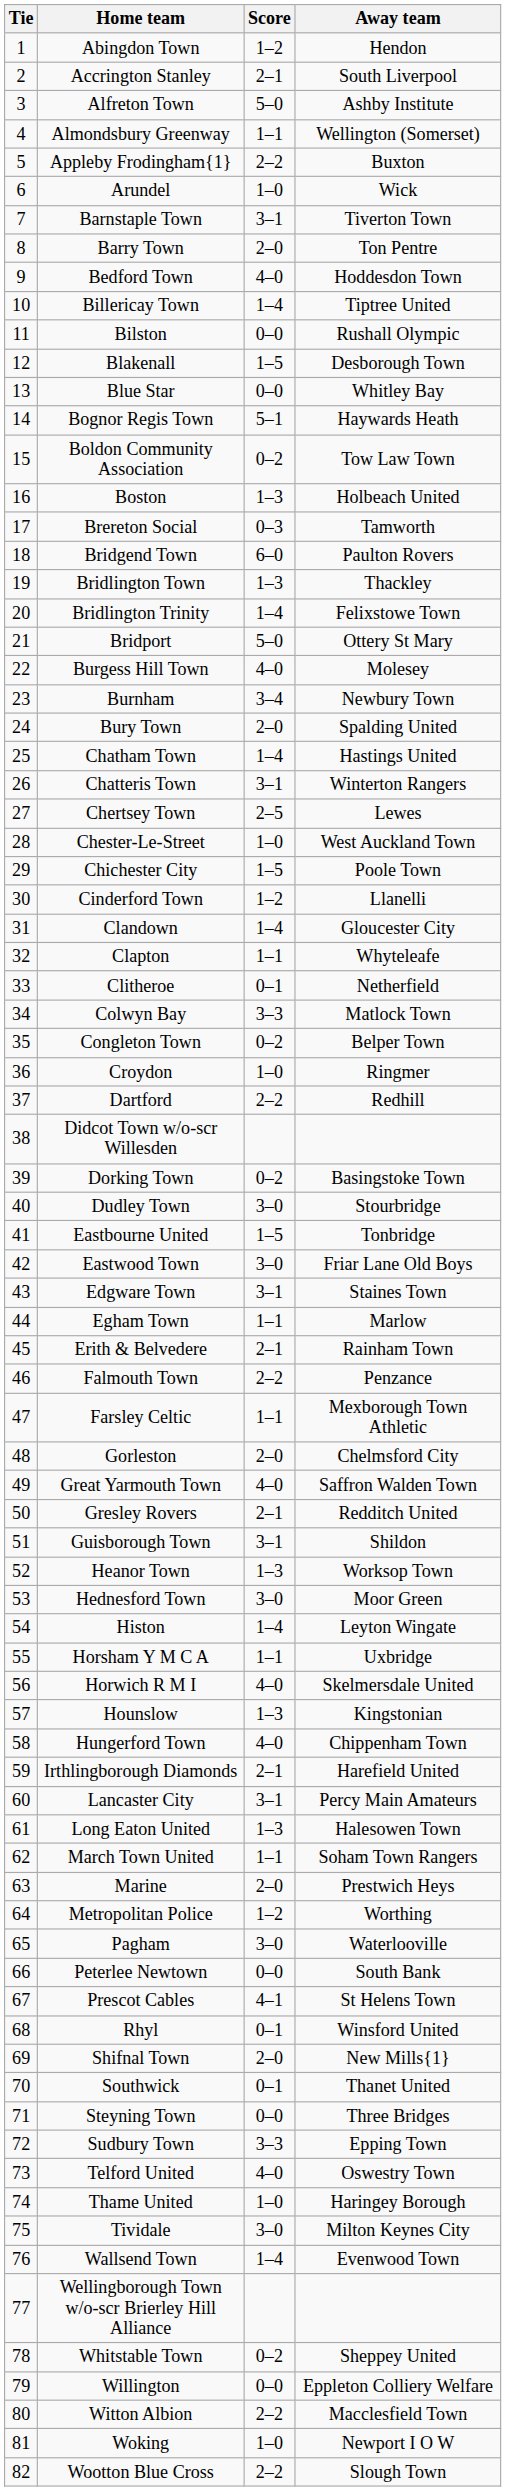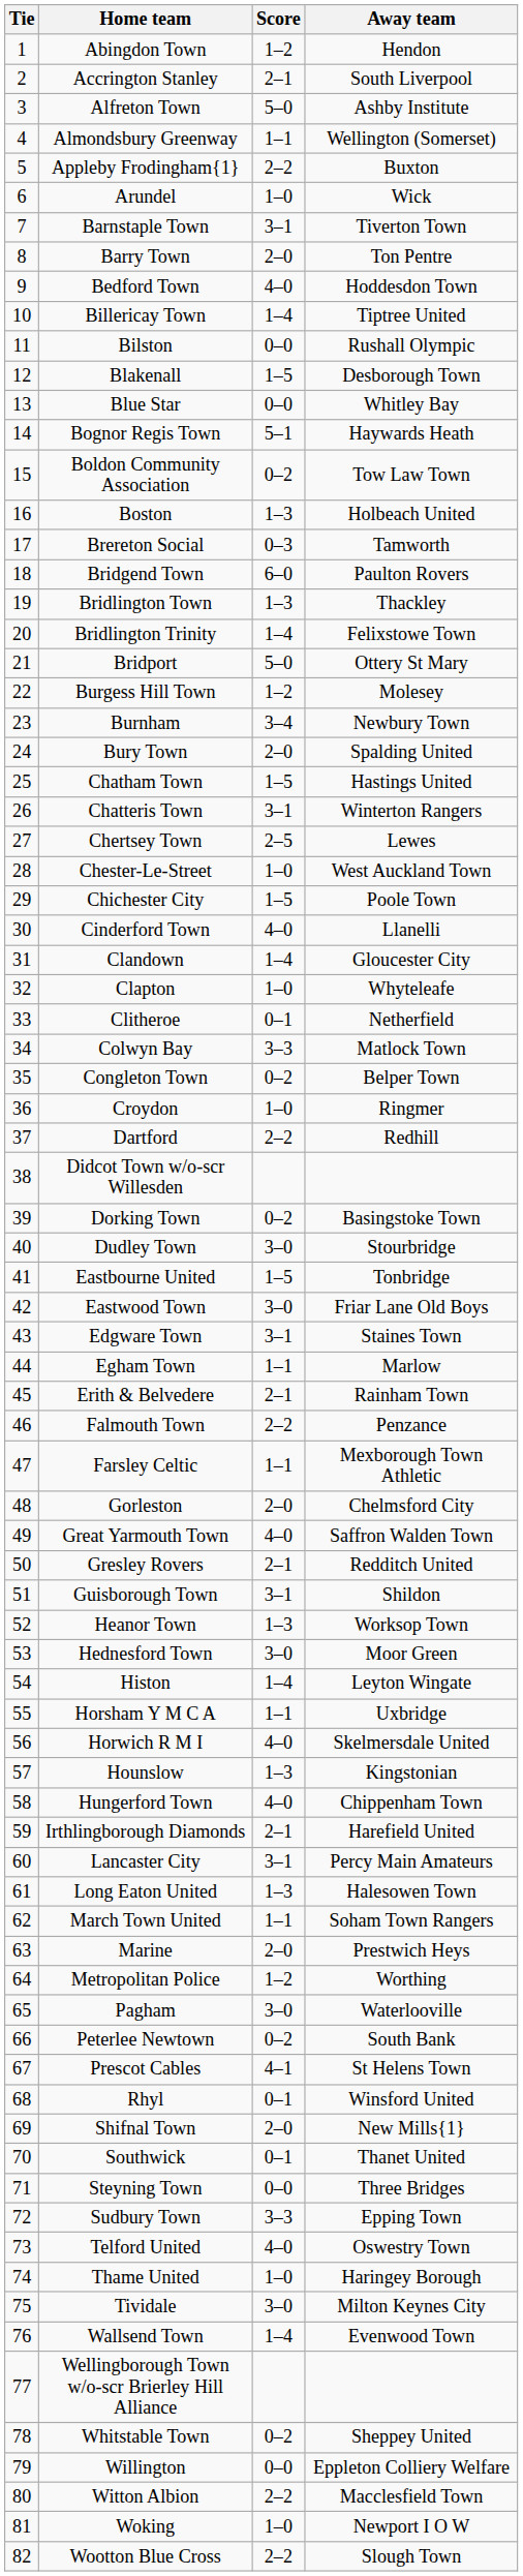Burgess Hill Town | Score: 4–0 -> 1–2
Chatham Town | Score: 1–4 -> 1–5
Cinderford Town | Score: 1–2 -> 4–0
Clapton | Score: 1–1 -> 1–0
Peterlee Newtown | Score: 0–0 -> 0–2
